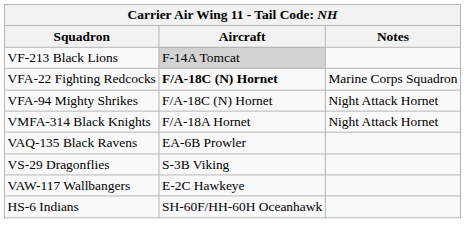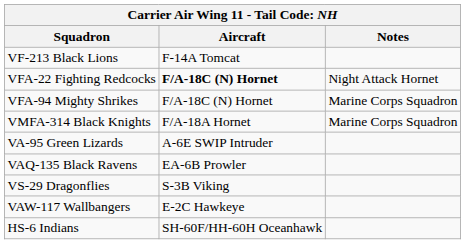VF-213 Black Lions | Aircraft: lightgrey background -> no background
VFA-22 Fighting Redcocks | Notes: Marine Corps Squadron -> Night Attack Hornet
VFA-94 Mighty Shrikes | Notes: Night Attack Hornet -> Marine Corps Squadron
VMFA-314 Black Knights | Notes: Night Attack Hornet -> Marine Corps Squadron
+ row: VA-95 Green Lizards | A-6E SWIP Intruder
